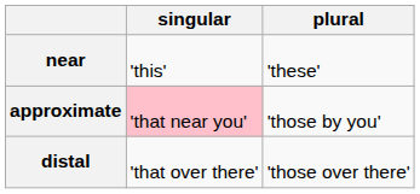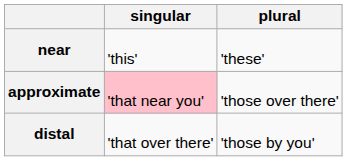approximate | plural: 'those by you' -> 'those over there'
distal | plural: 'those over there' -> 'those by you'
